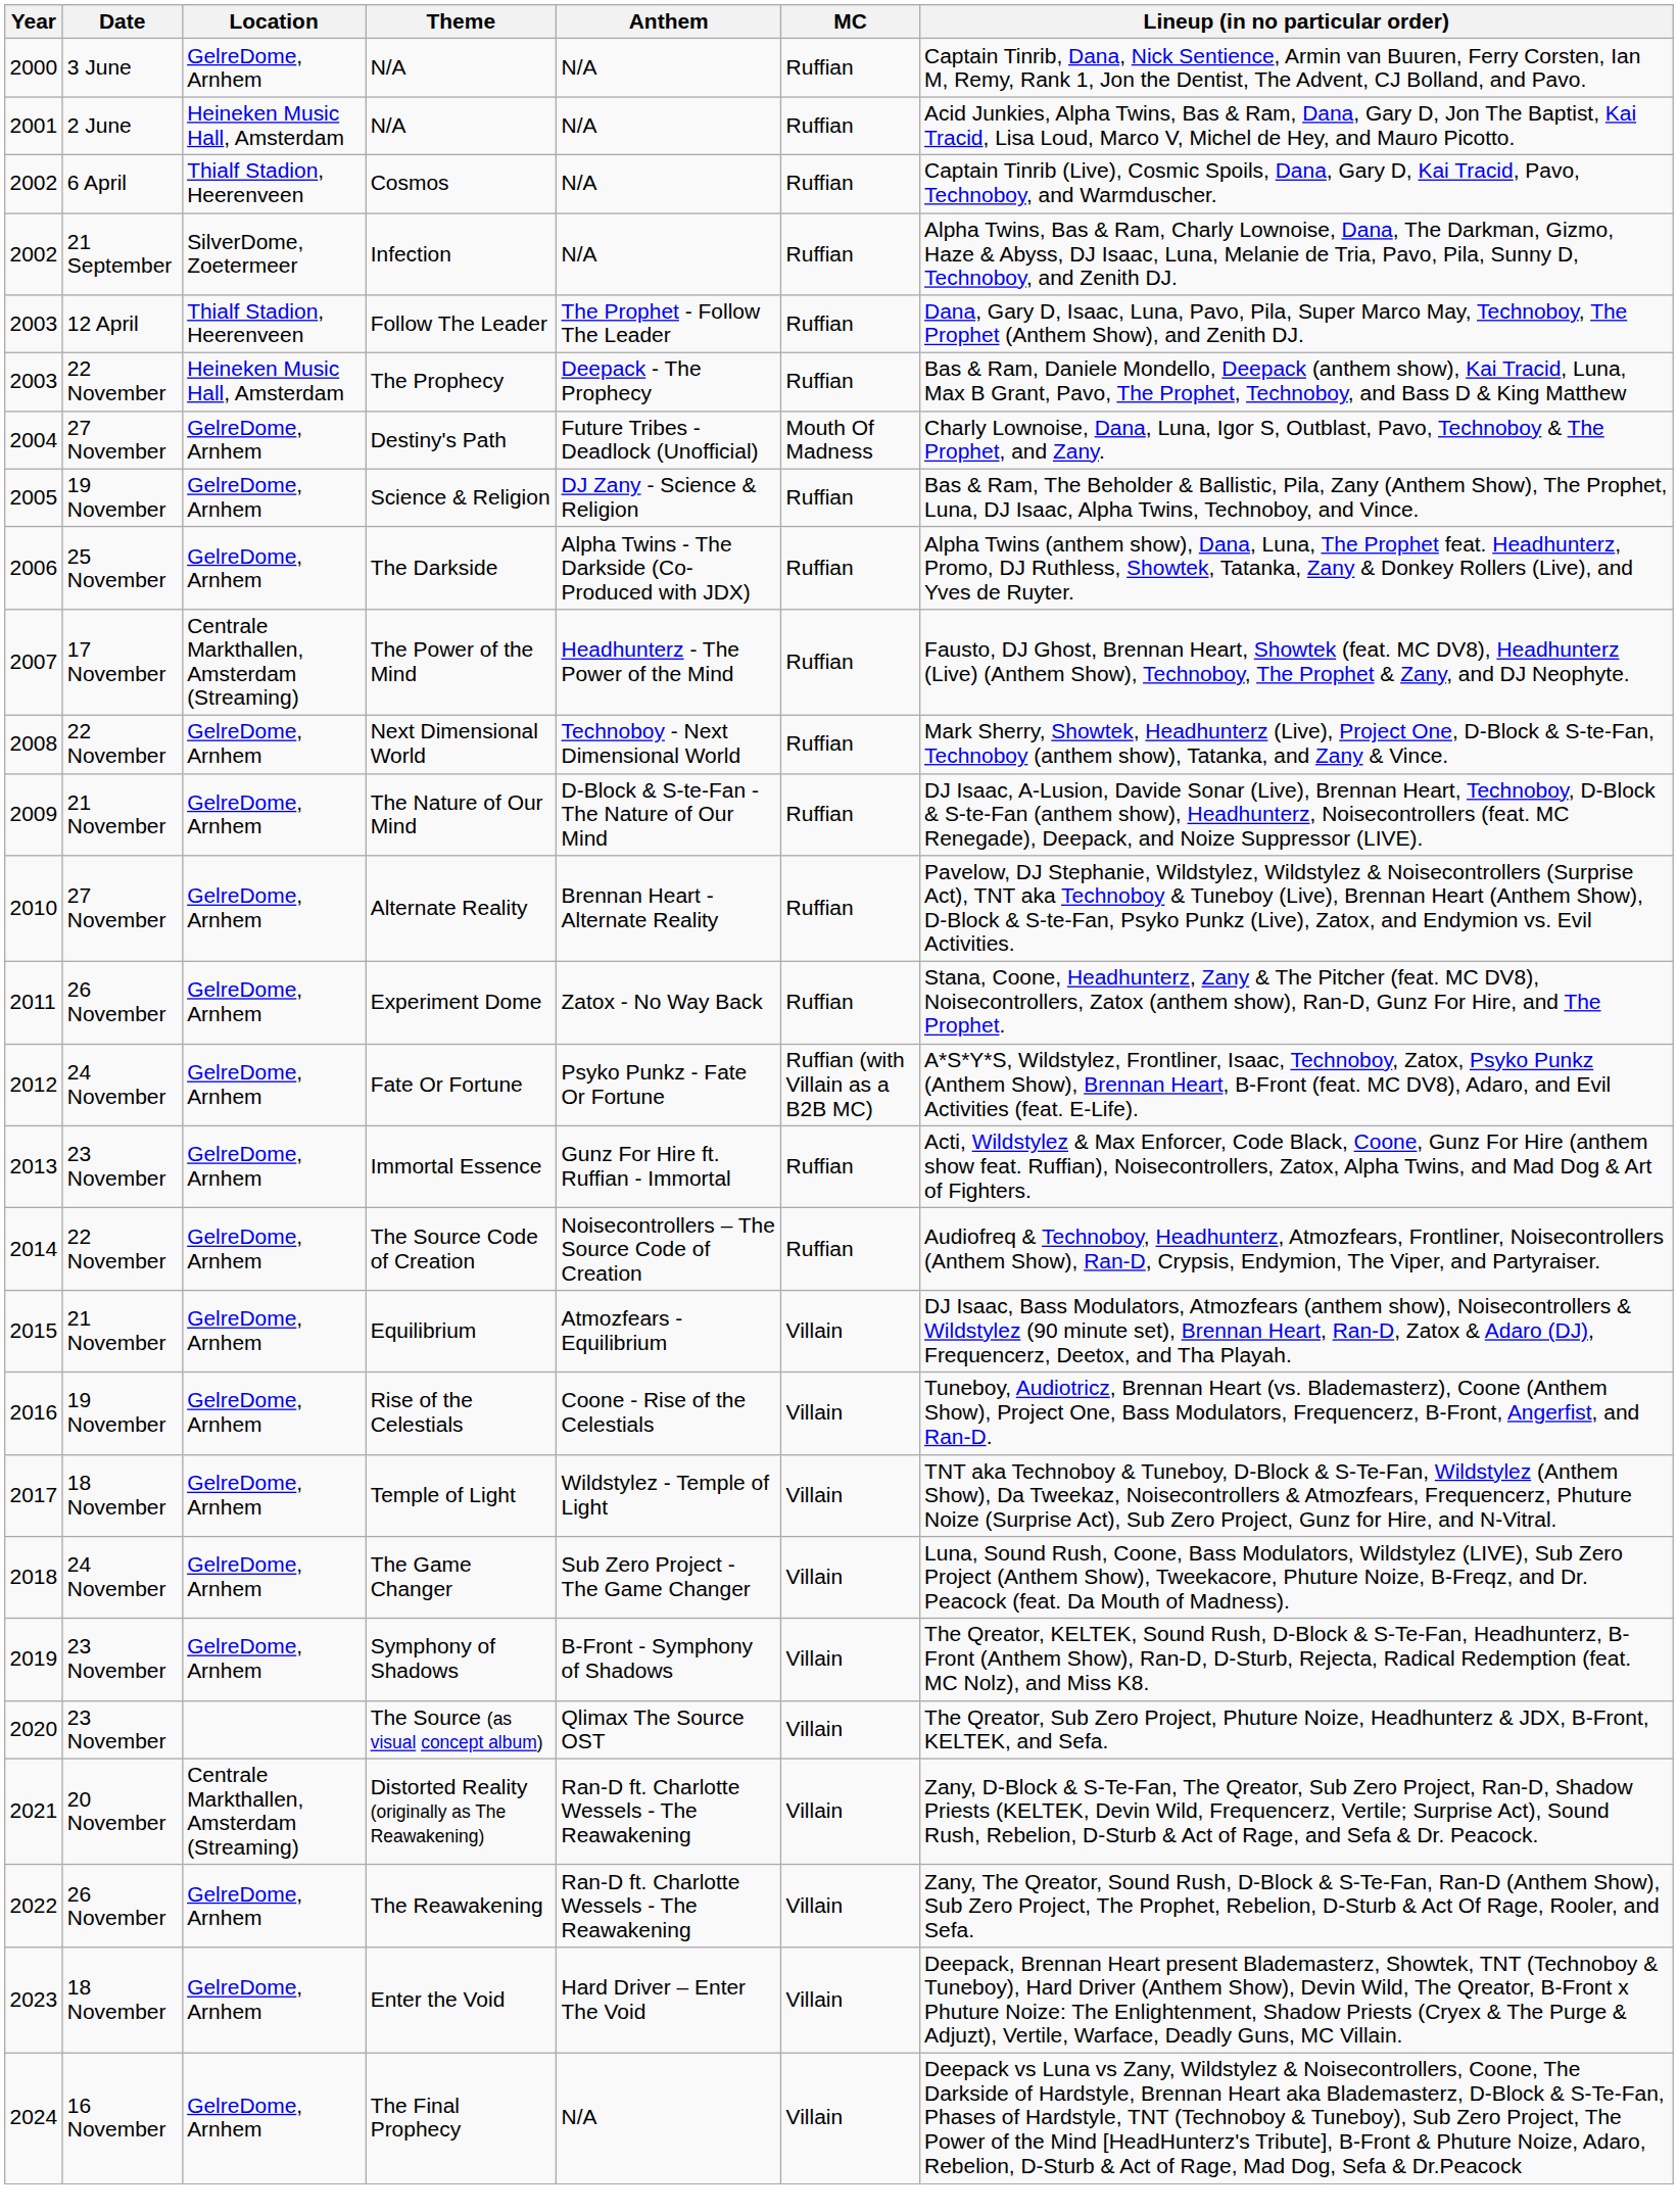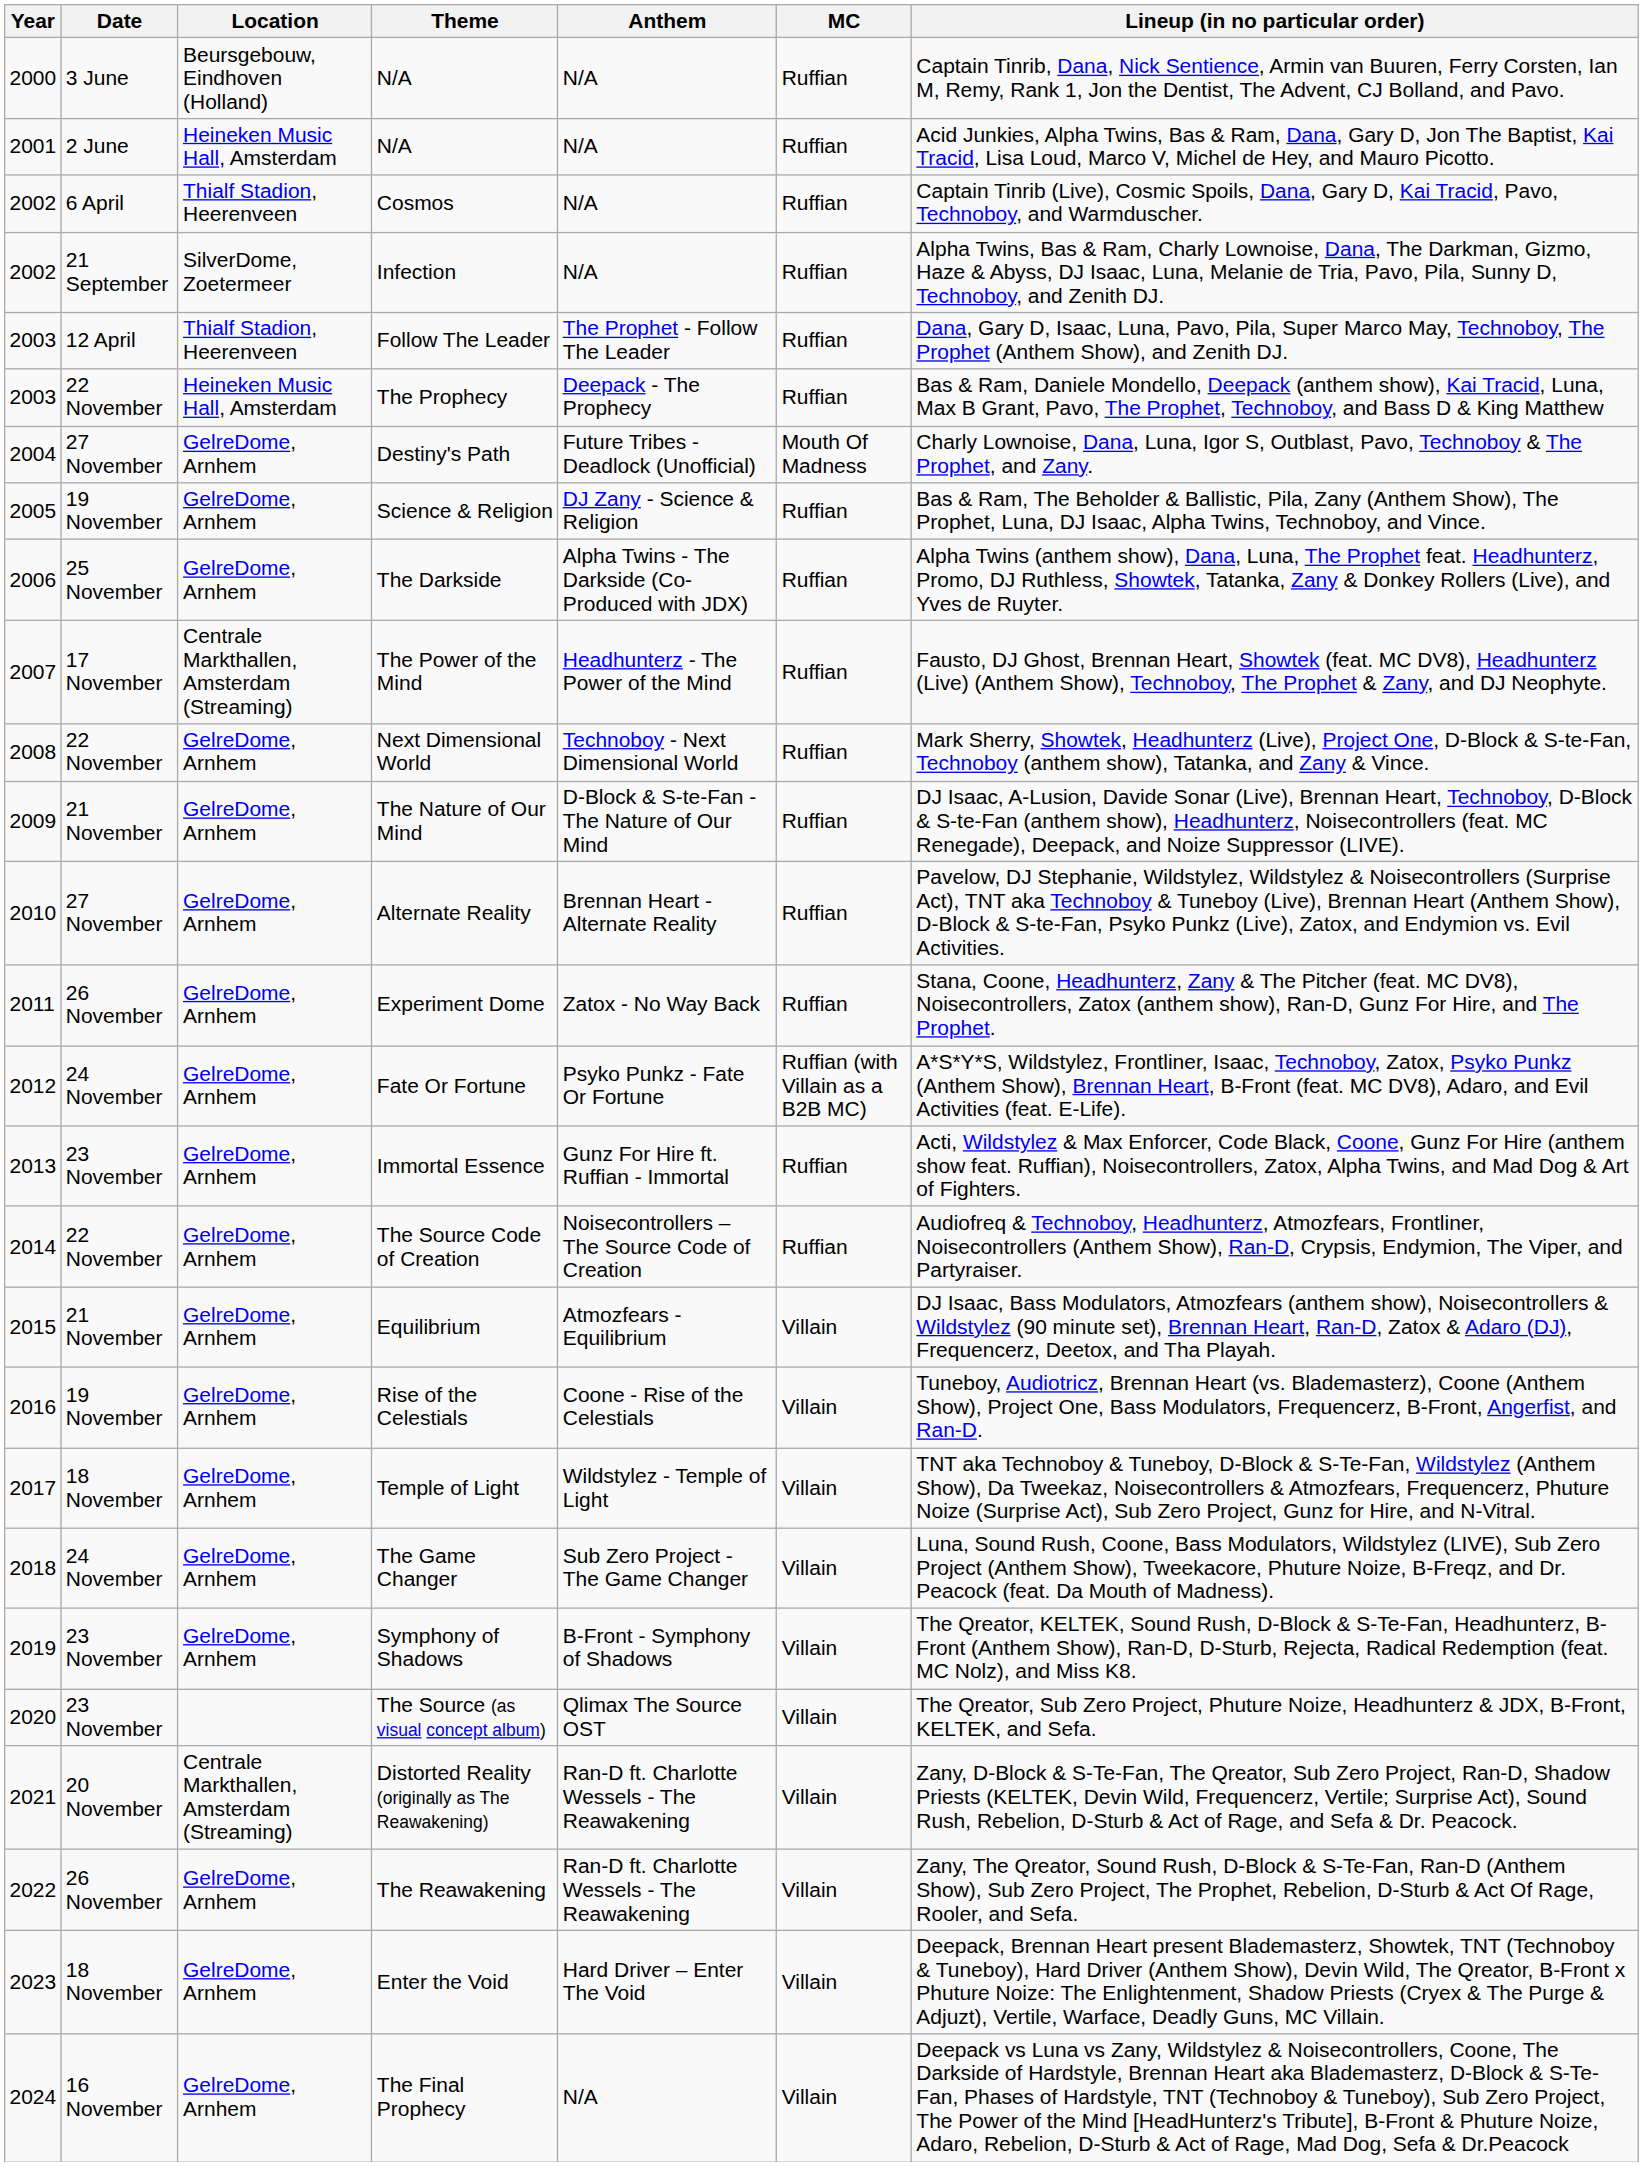2000 / N/A | Location: GelreDome, Arnhem -> Beursgebouw, Eindhoven (Holland)
